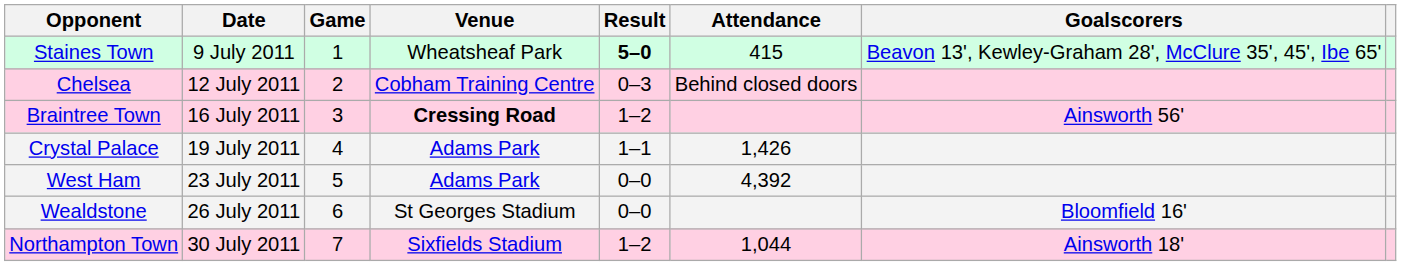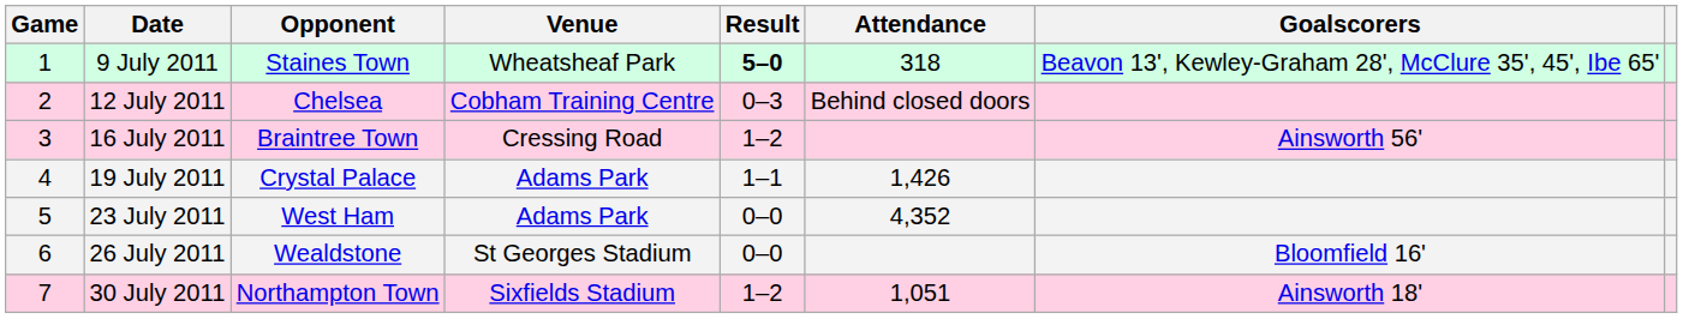columns swapped: Game <-> Opponent
9 July 2011 | Attendance: 415 -> 318
16 July 2011 | Venue: bold -> normal
23 July 2011 | Attendance: 4,392 -> 4,352
30 July 2011 | Attendance: 1,044 -> 1,051
